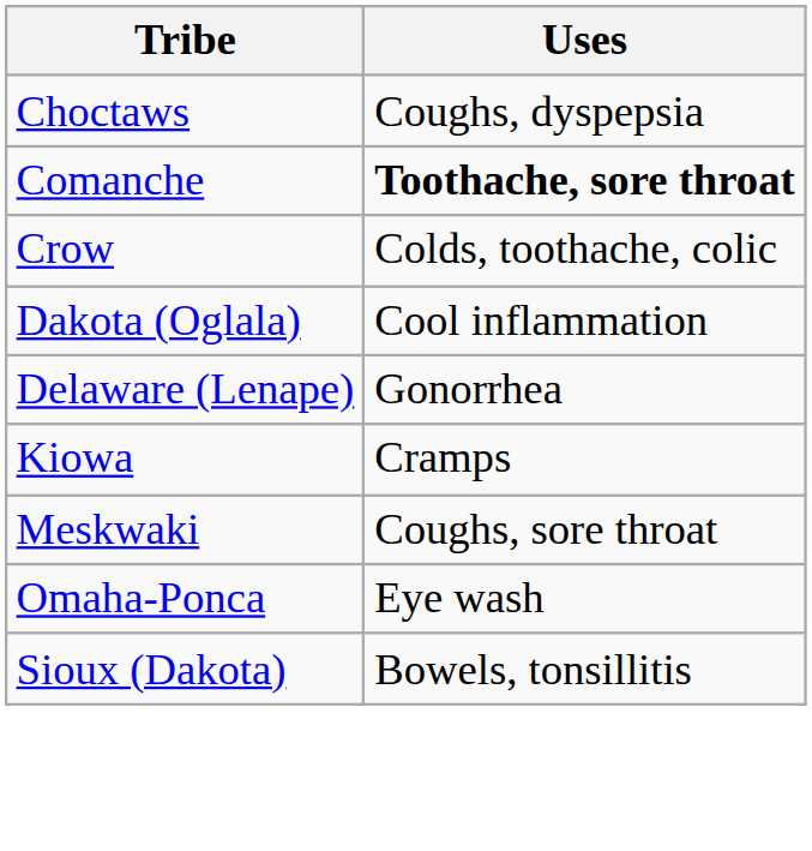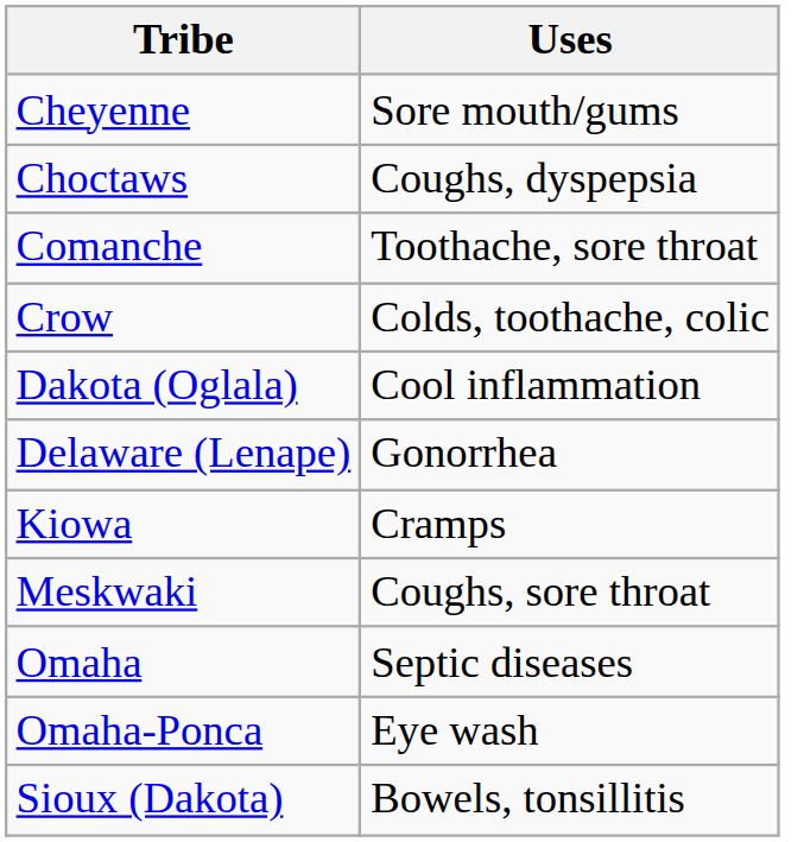+ row: Cheyenne | Sore mouth/gums
Comanche | Uses: bold -> normal
+ row: Omaha | Septic diseases
